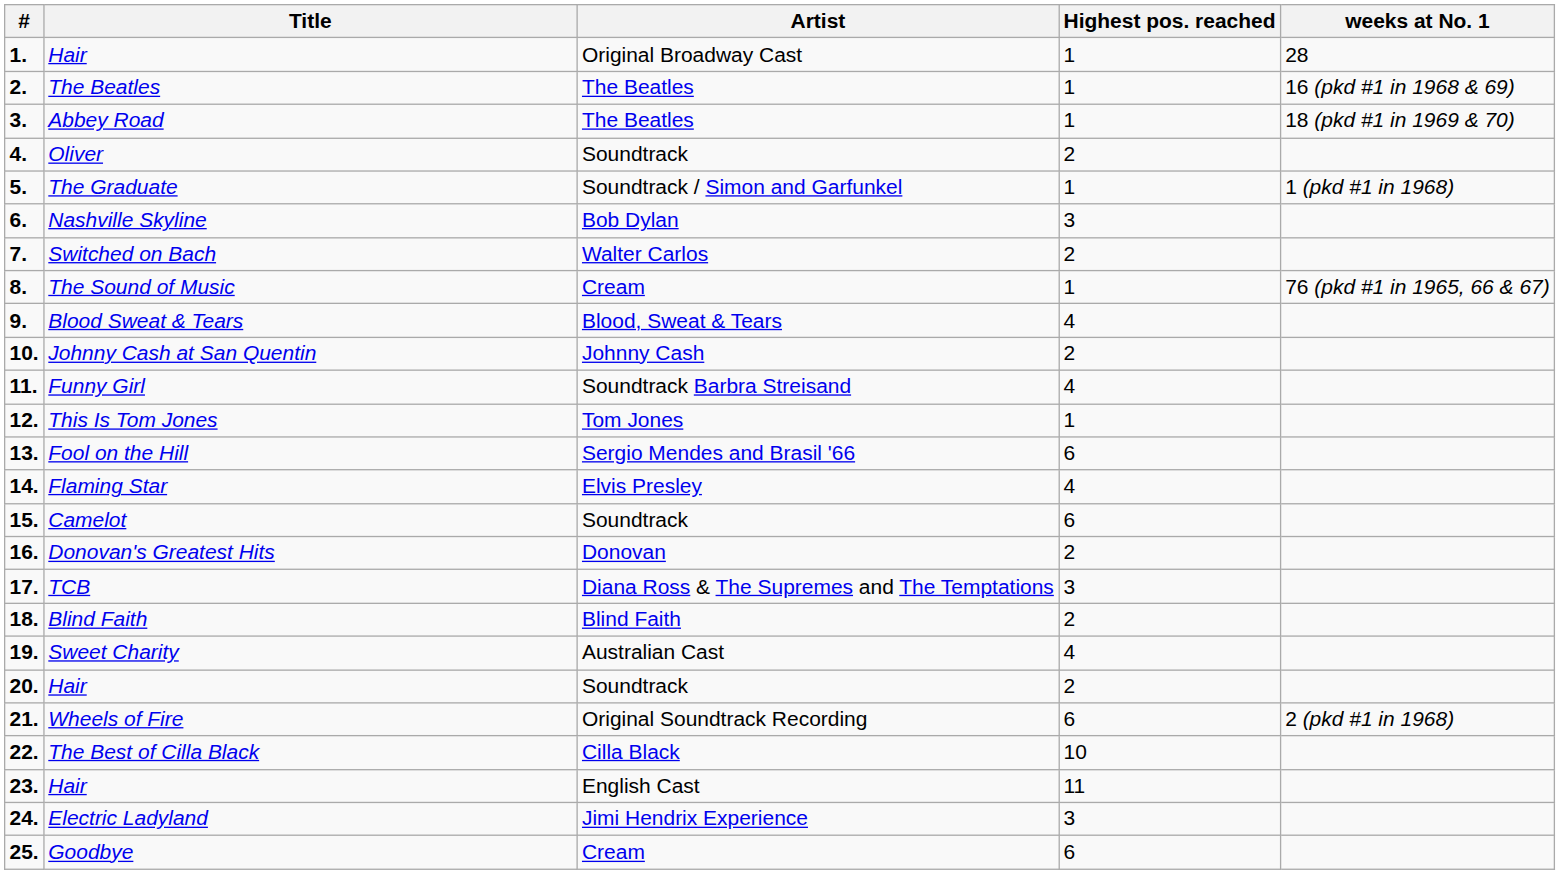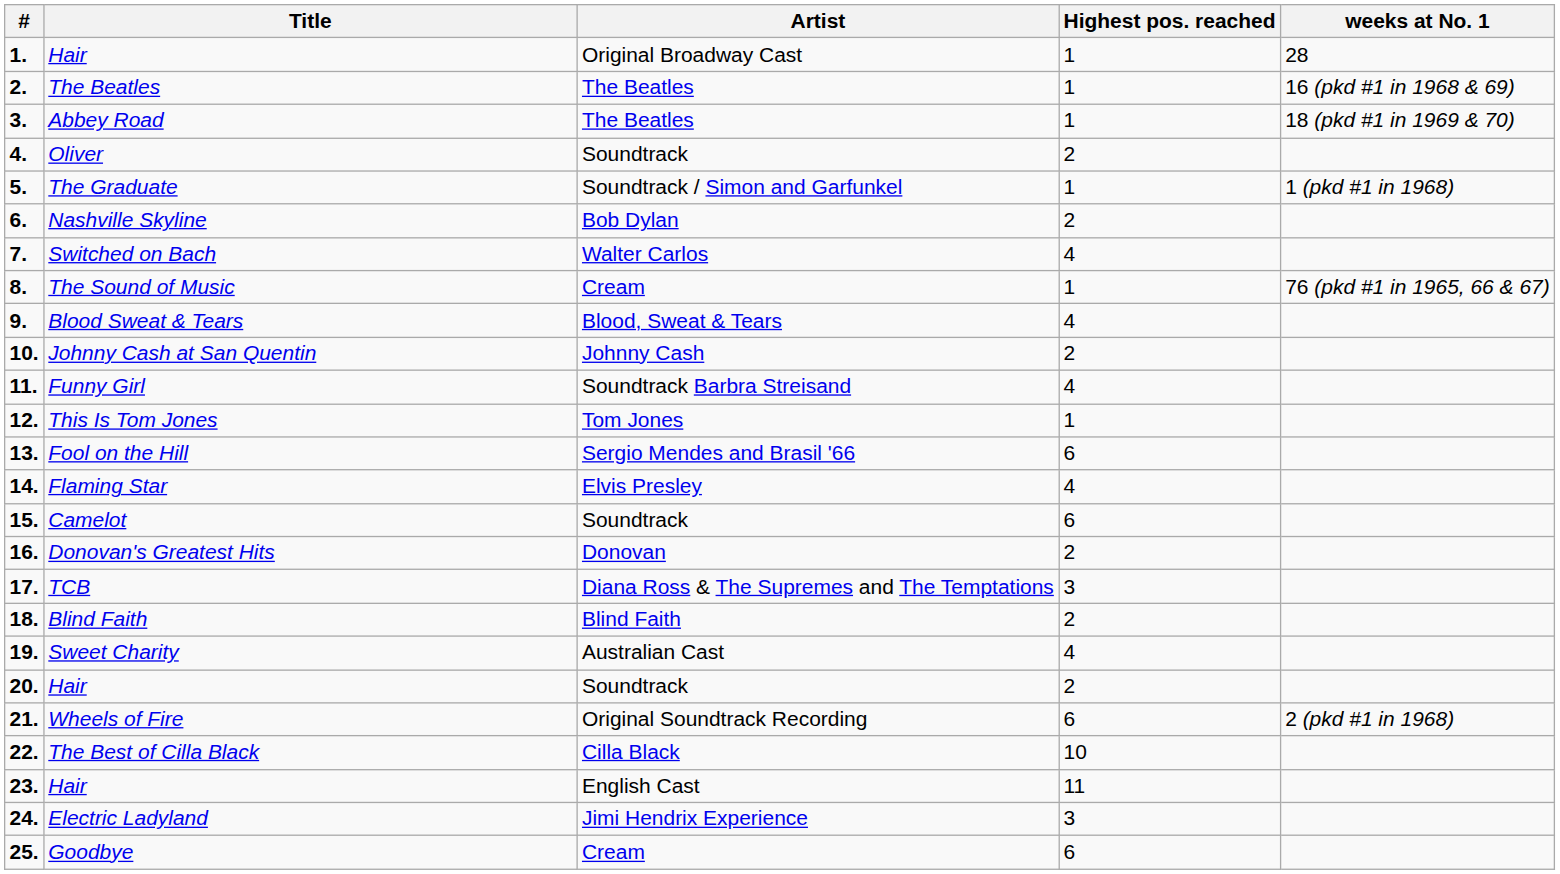Nashville Skyline | Highest pos. reached: 3 -> 2
Switched on Bach | Highest pos. reached: 2 -> 4
